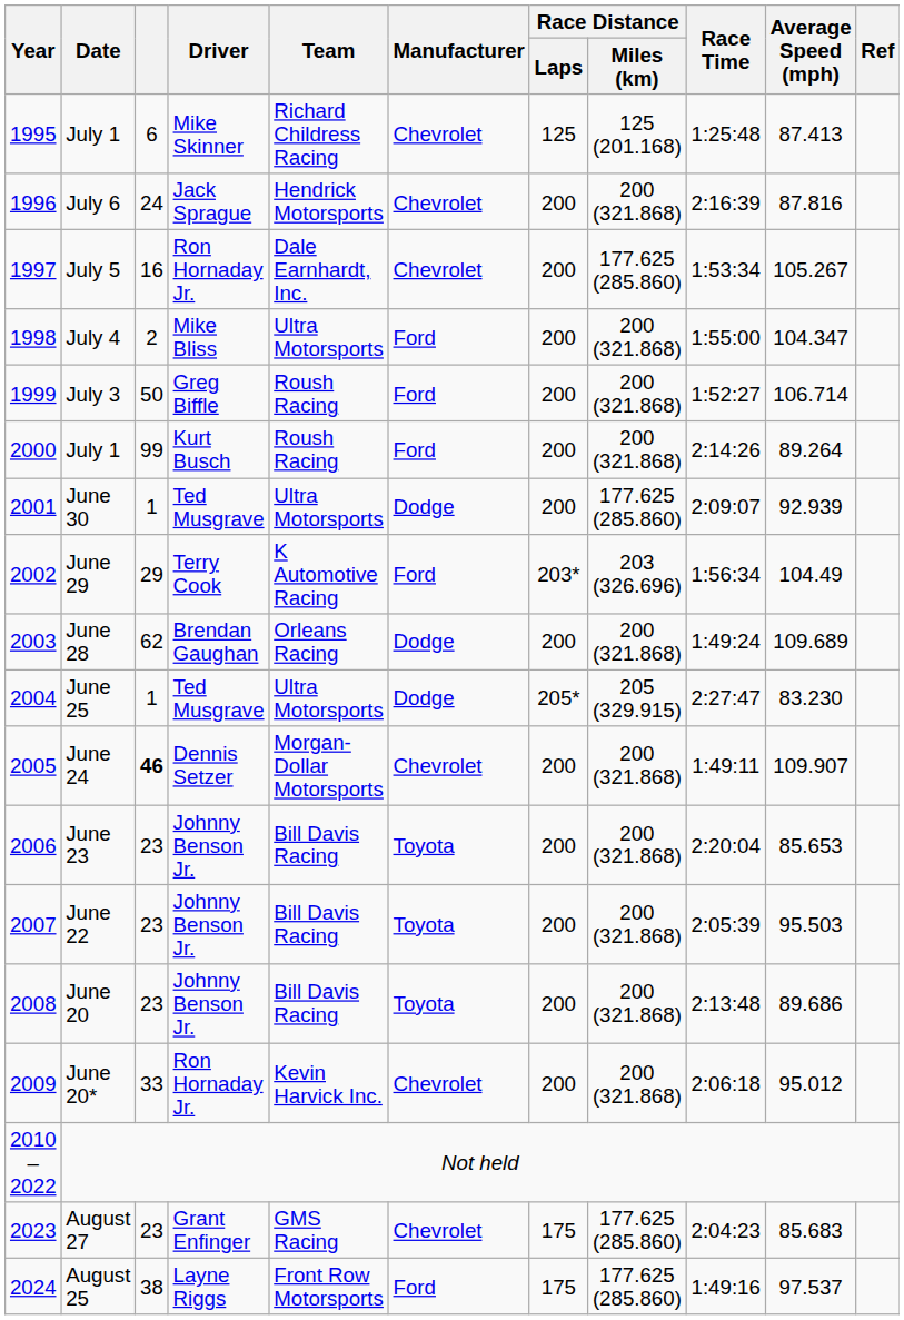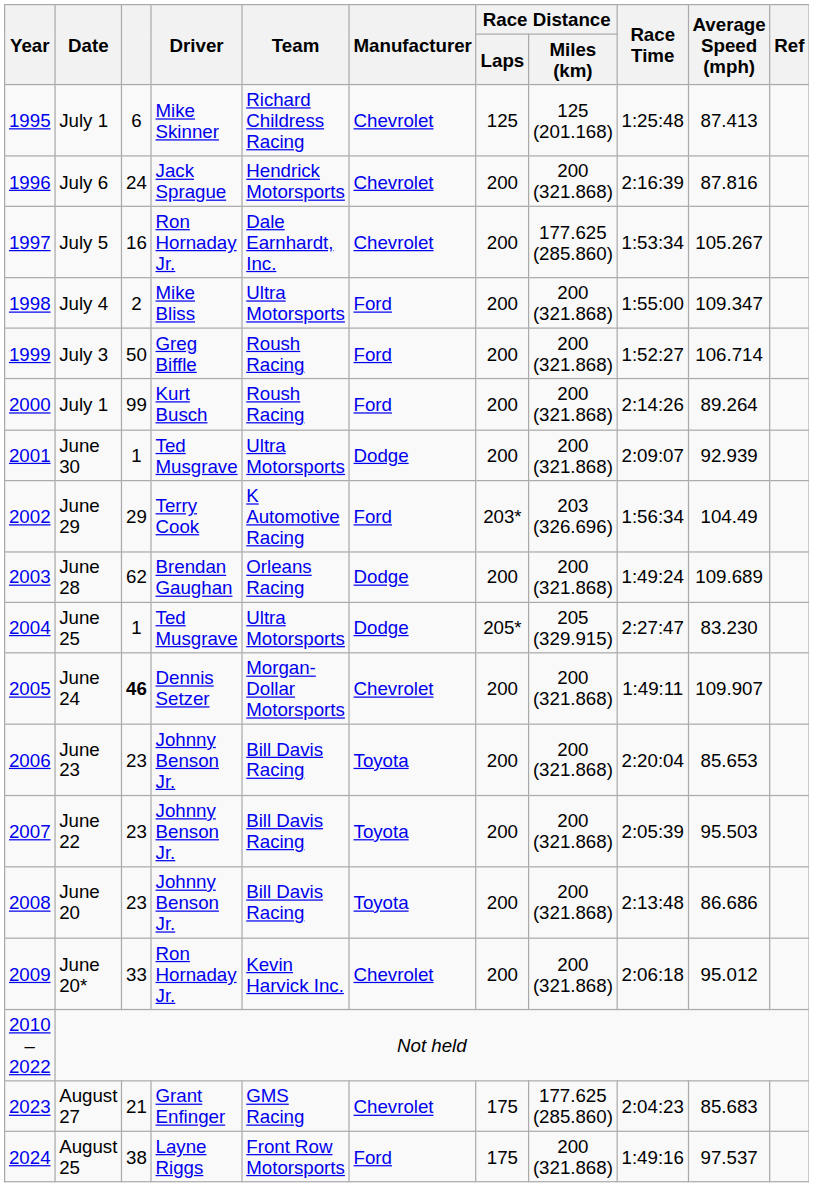July 4 | Average Speed (mph): 104.347 -> 109.347
June 30 | Race Distance / Miles (km): 177.625 (285.860) -> 200 (321.868)
June 20 | Average Speed (mph): 89.686 -> 86.686
August 27 | column 3: 23 -> 21
August 25 | Race Distance / Miles (km): 177.625 (285.860) -> 200 (321.868)
